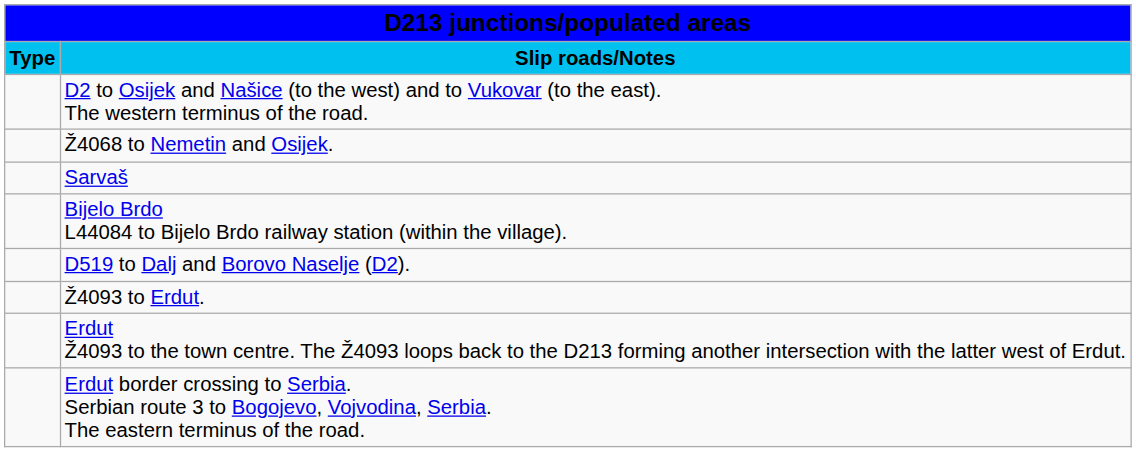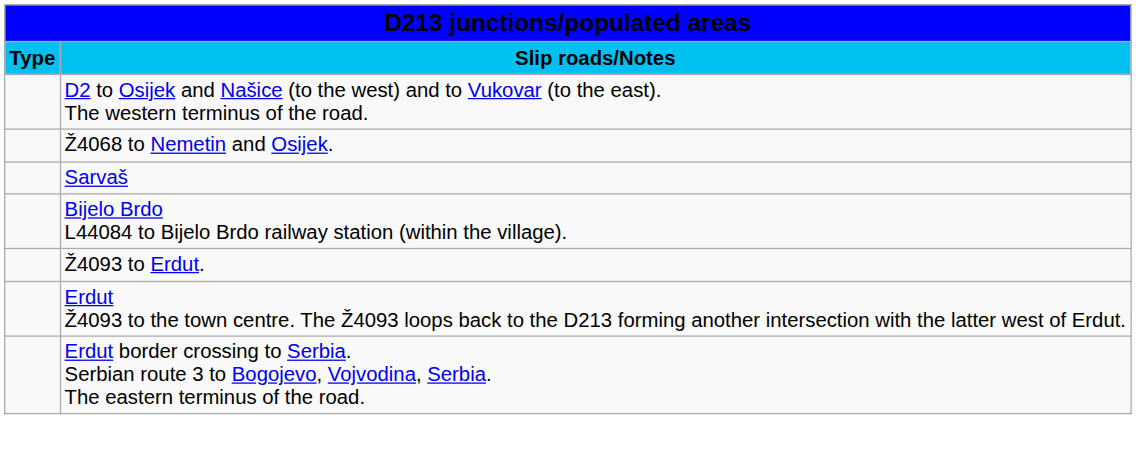- row: D519 to Dalj and Borovo Naselje (D2).
